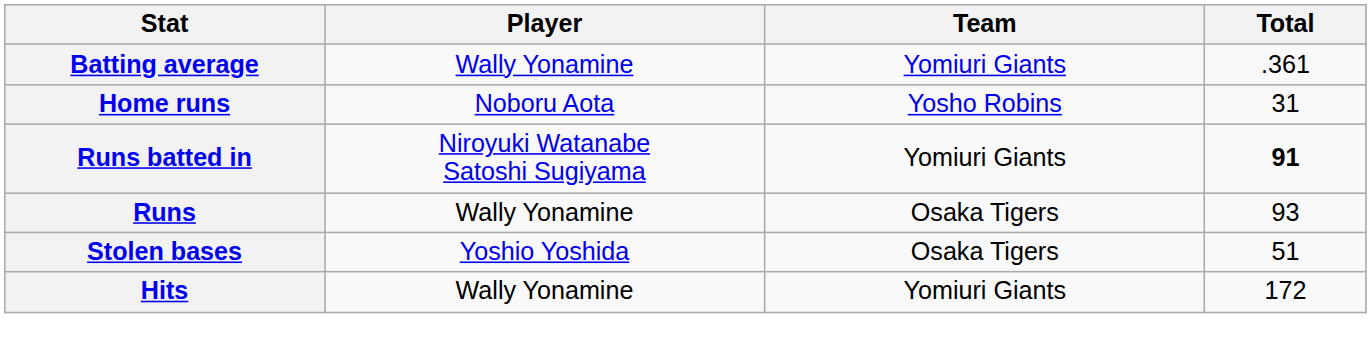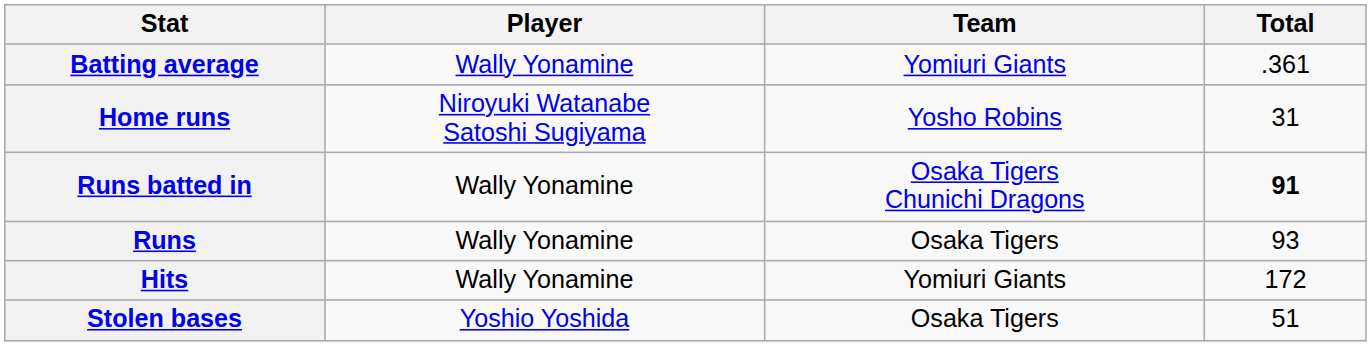Home runs | Player: Noboru Aota -> Niroyuki Watanabe Satoshi Sugiyama
Runs batted in | Player: Niroyuki Watanabe Satoshi Sugiyama -> Wally Yonamine
Runs batted in | Team: Yomiuri Giants -> Osaka Tigers Chunichi Dragons
rows swapped: Hits <-> Stolen bases
